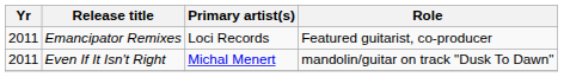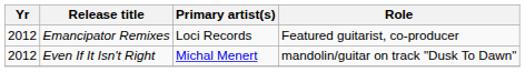Emancipator Remixes | Yr: 2011 -> 2012
Even If It Isn't Right | Yr: 2011 -> 2012
